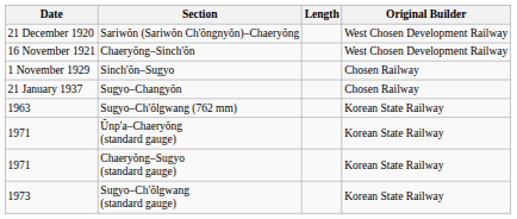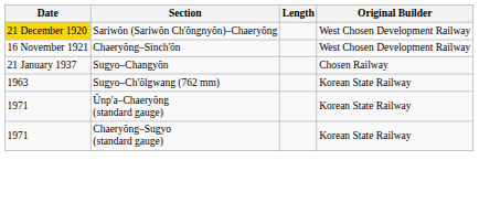Sariwŏn (Sariwŏn Ch'ŏngnyŏn)–Chaeryŏng | Date: no background -> gold background
- row: 1 November 1929 | Sinch'ŏn–Sugyo | Chosen Railway
- row: 1973 | Sugyo–Ch'ŏlgwang (standard gauge) | Korean State Railway
